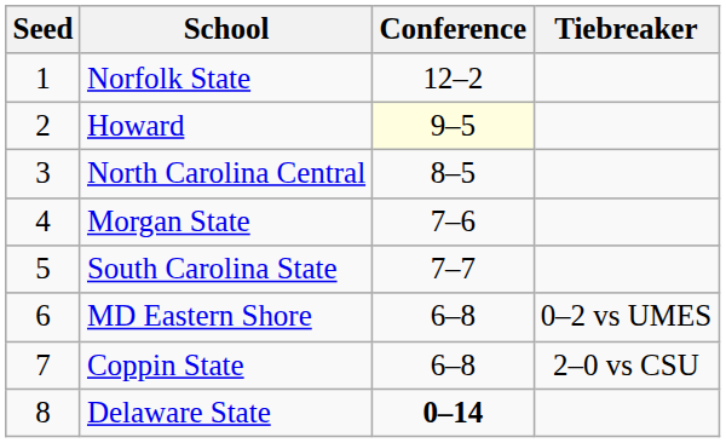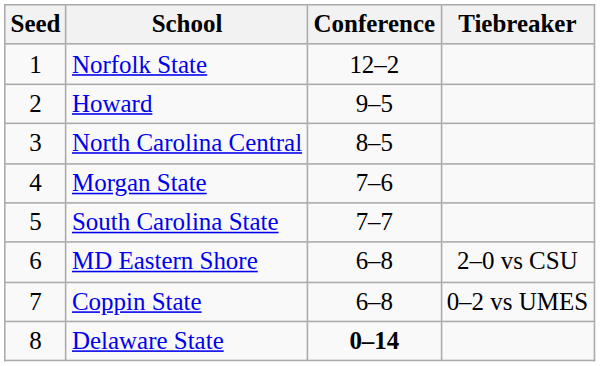Howard | Conference: lightyellow background -> no background
MD Eastern Shore | Tiebreaker: 0–2 vs UMES -> 2–0 vs CSU
Coppin State | Tiebreaker: 2–0 vs CSU -> 0–2 vs UMES
